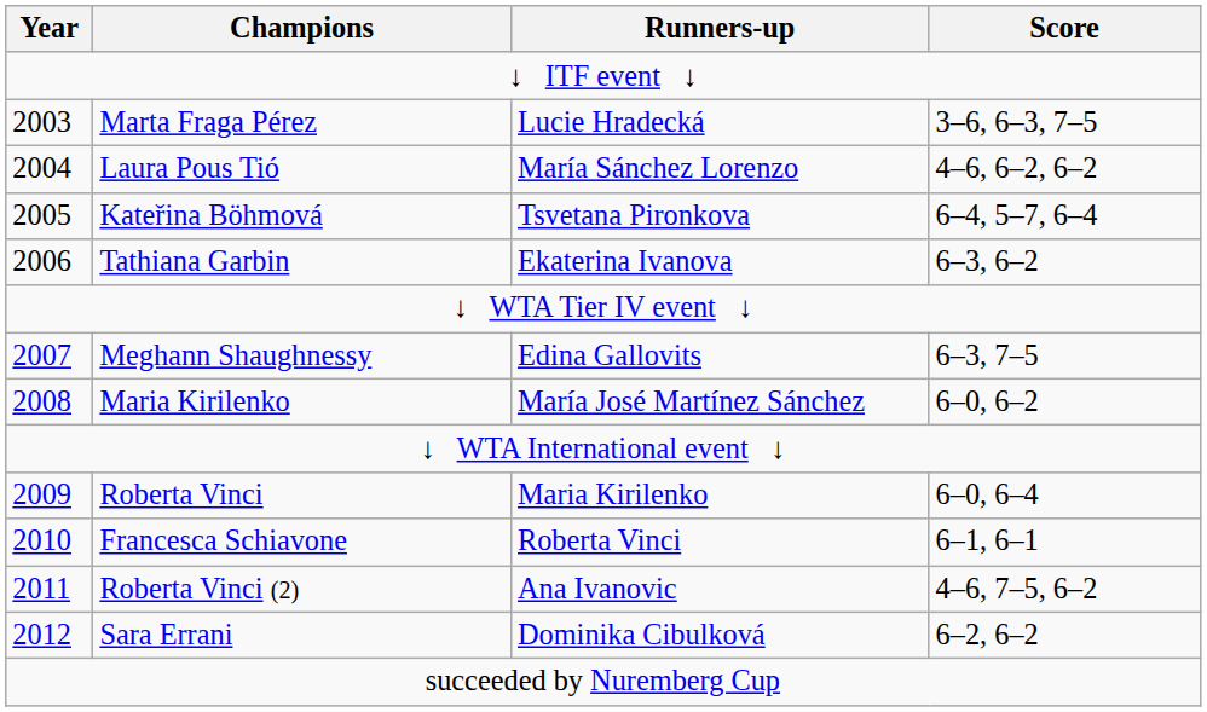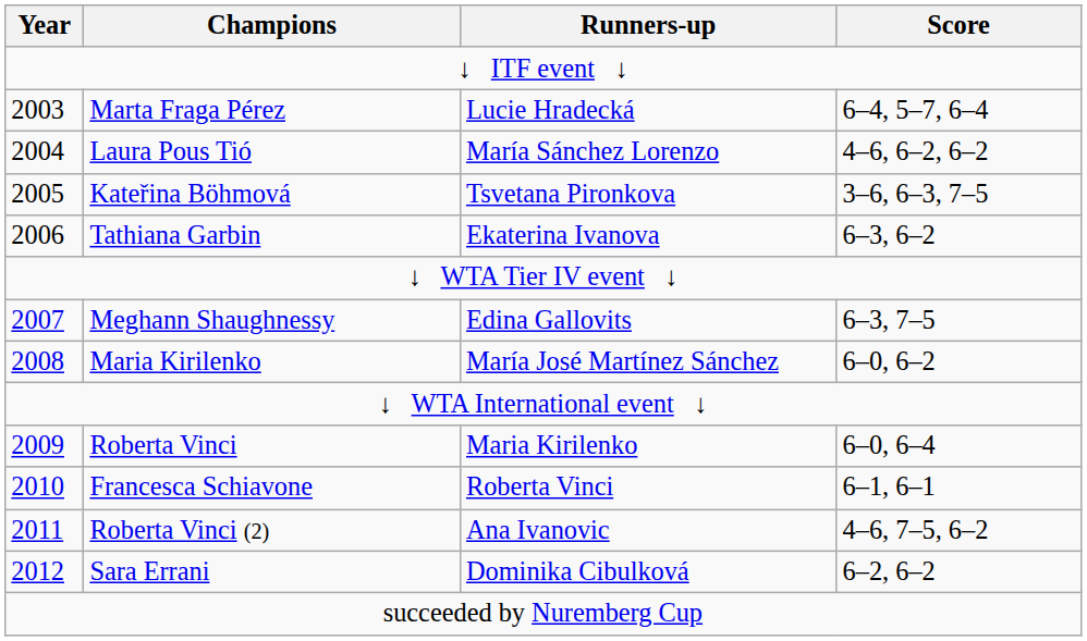Marta Fraga Pérez | Score: 3–6, 6–3, 7–5 -> 6–4, 5–7, 6–4
Kateřina Böhmová | Score: 6–4, 5–7, 6–4 -> 3–6, 6–3, 7–5
